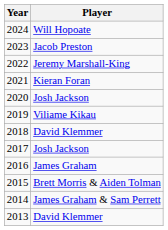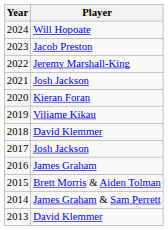2021 | Player: Kieran Foran -> Josh Jackson
2020 | Player: Josh Jackson -> Kieran Foran
